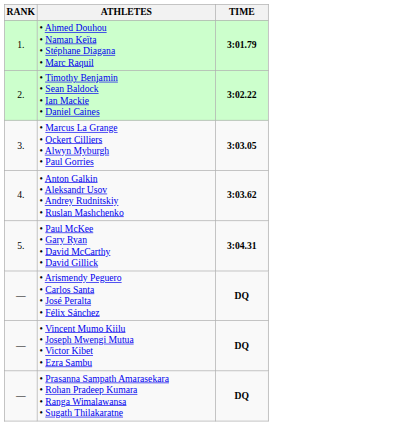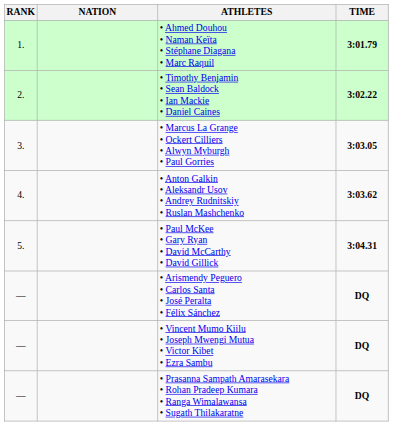+ column: NATION
